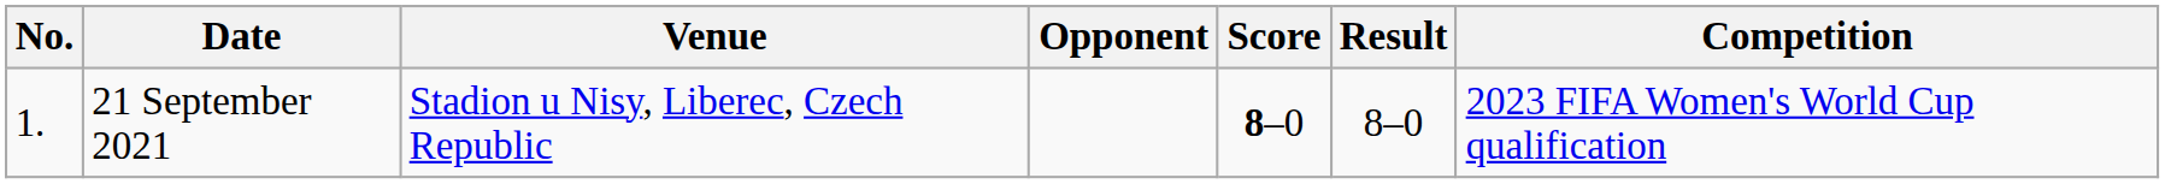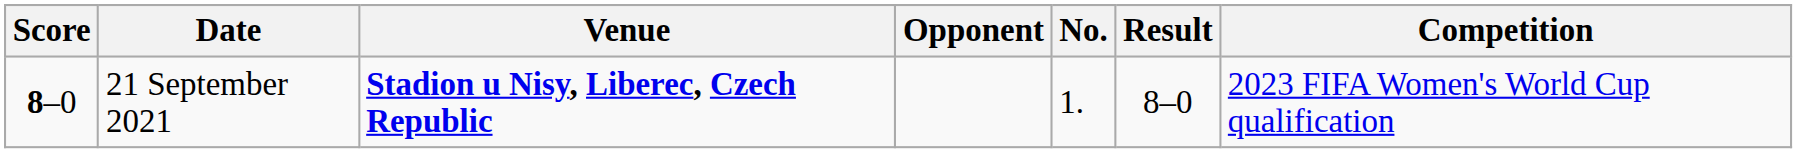columns swapped: No. <-> Score
21 September 2021 | Venue: normal -> bold
